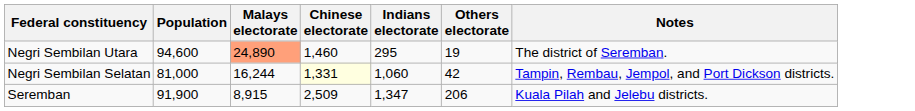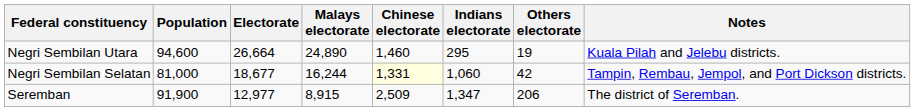+ column: Electorate | 26,664 | 18,677 | 12,977
Negri Sembilan Utara | Malays electorate: lightsalmon background -> no background
Negri Sembilan Utara | Notes: The district of Seremban. -> Kuala Pilah and Jelebu districts.
Seremban | Notes: Kuala Pilah and Jelebu districts. -> The district of Seremban.
